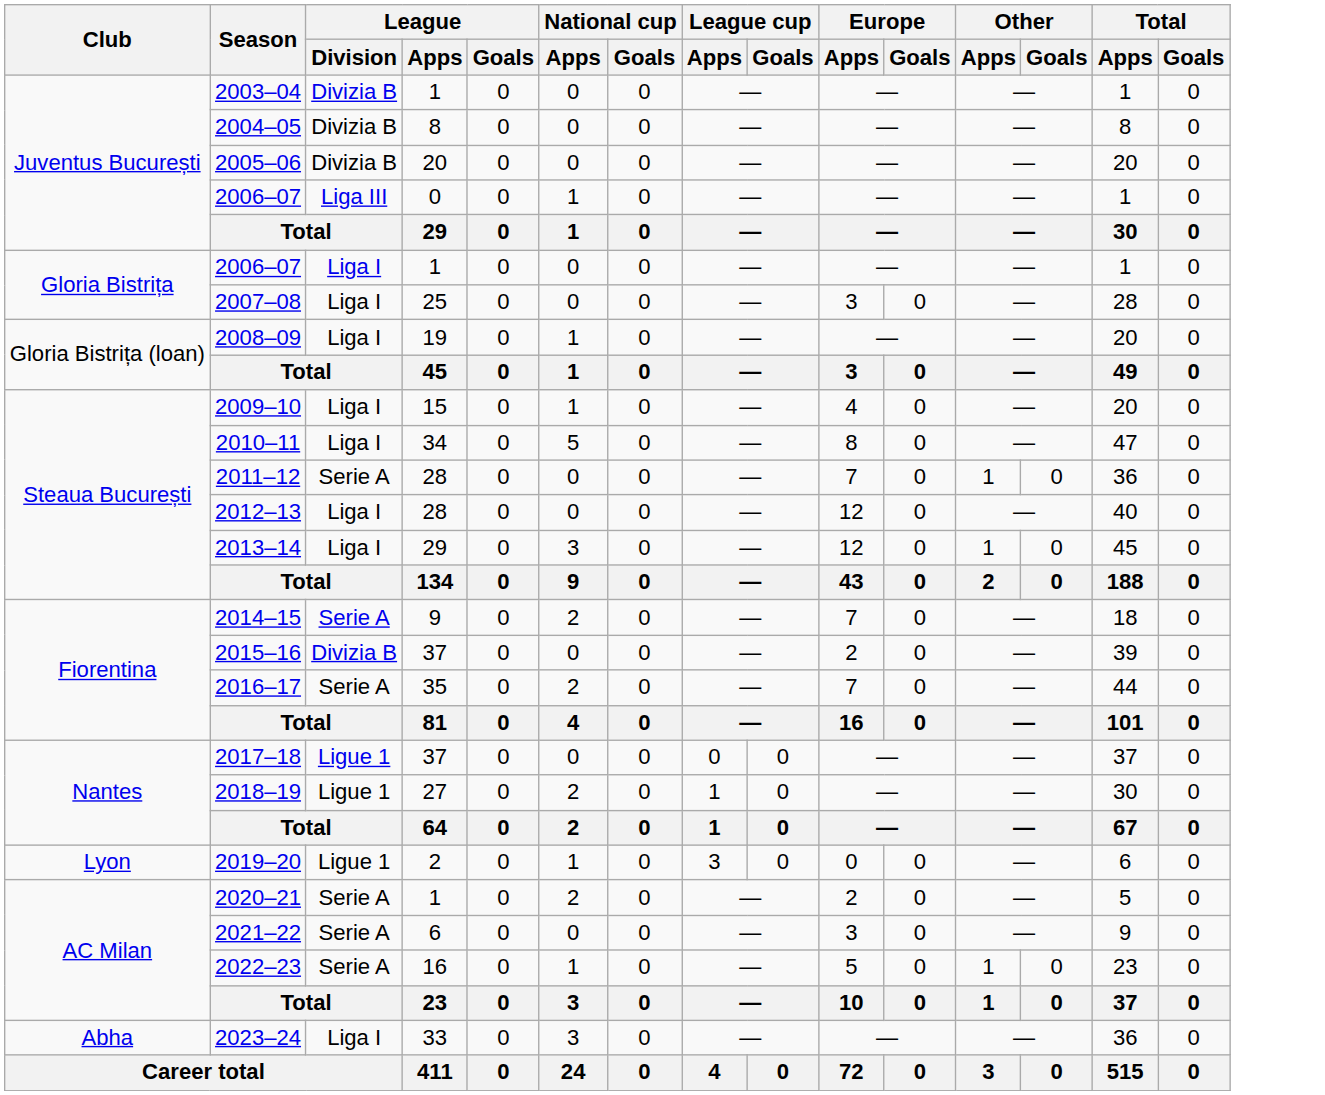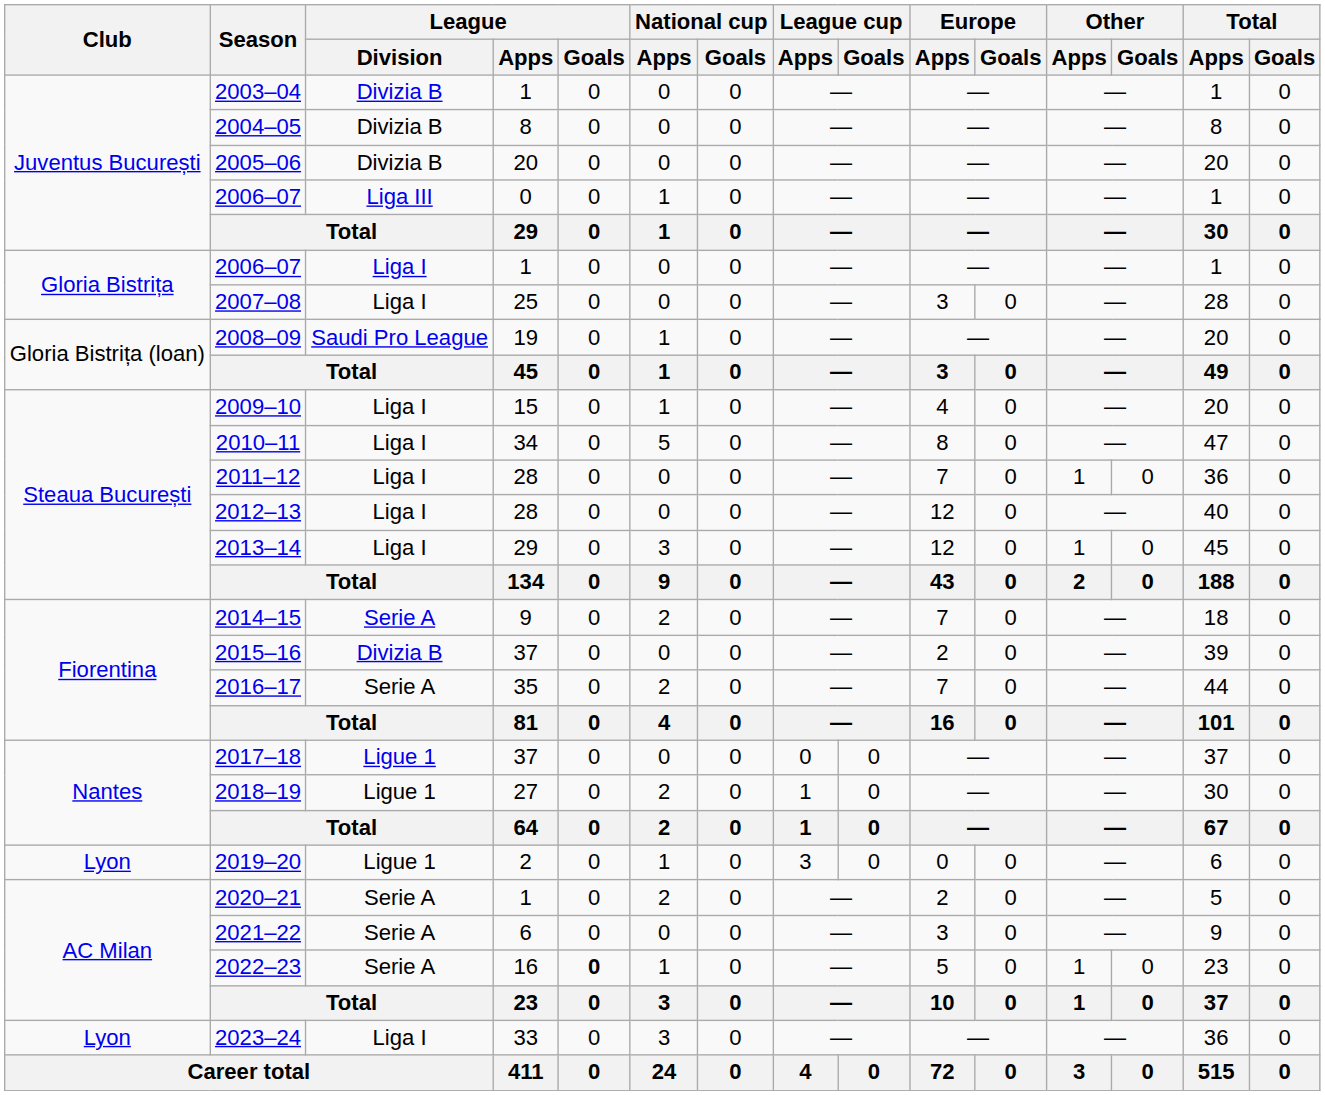2008–09 | League / Division: Liga I -> Saudi Pro League
2011–12 | League / Division: Serie A -> Liga I
2022–23 | League / Goals: normal -> bold
2023–24 | Club: Abha -> Lyon
